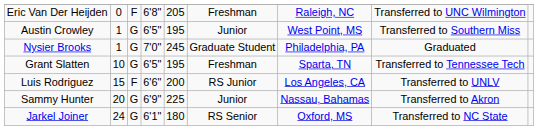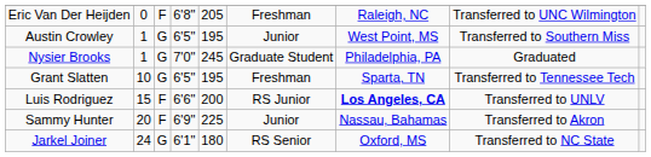Luis Rodriguez | column 7: normal -> bold
Sammy Hunter | column 3: G -> F
